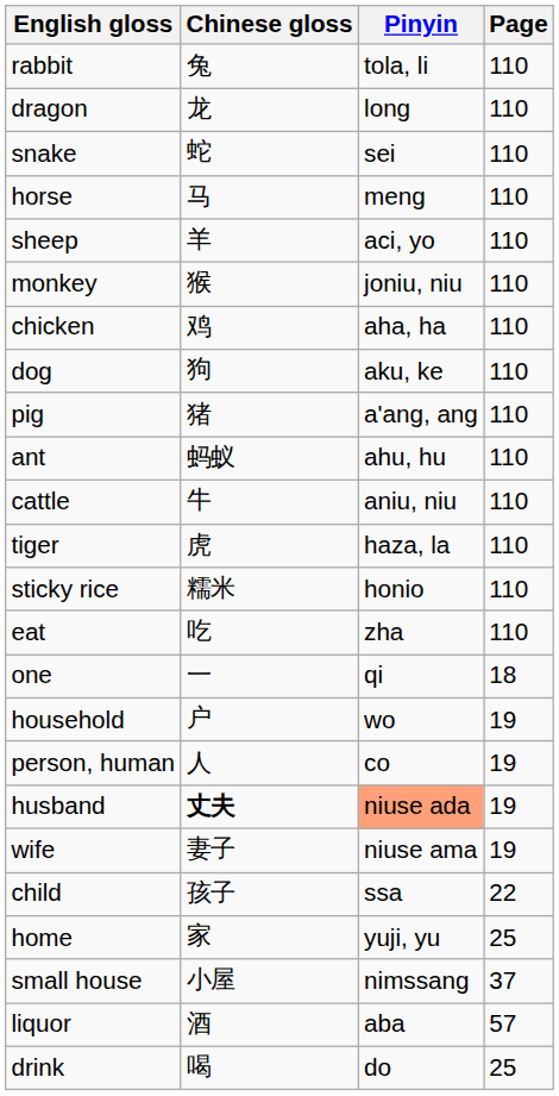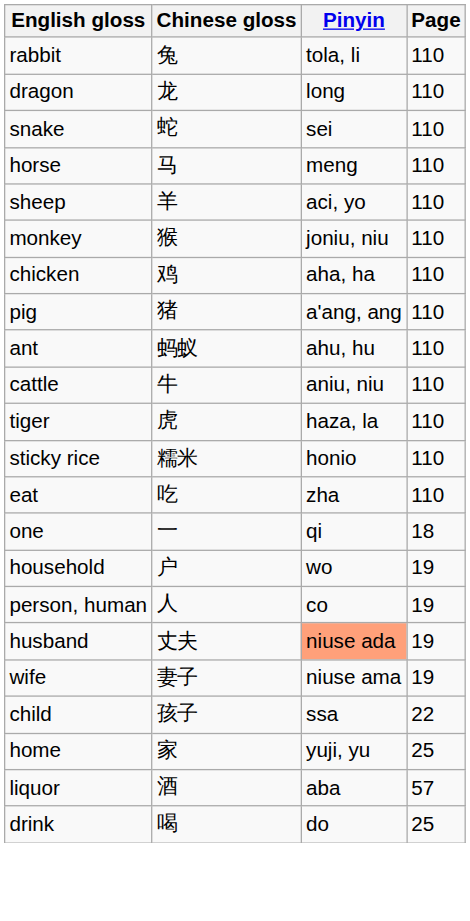- row: dog | 狗 | aku, ke | 110
husband | Chinese gloss: bold -> normal
- row: small house | 小屋 | nimssang | 37
